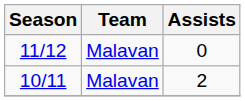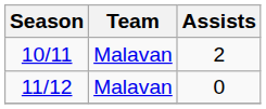rows swapped: 10/11 <-> 11/12
